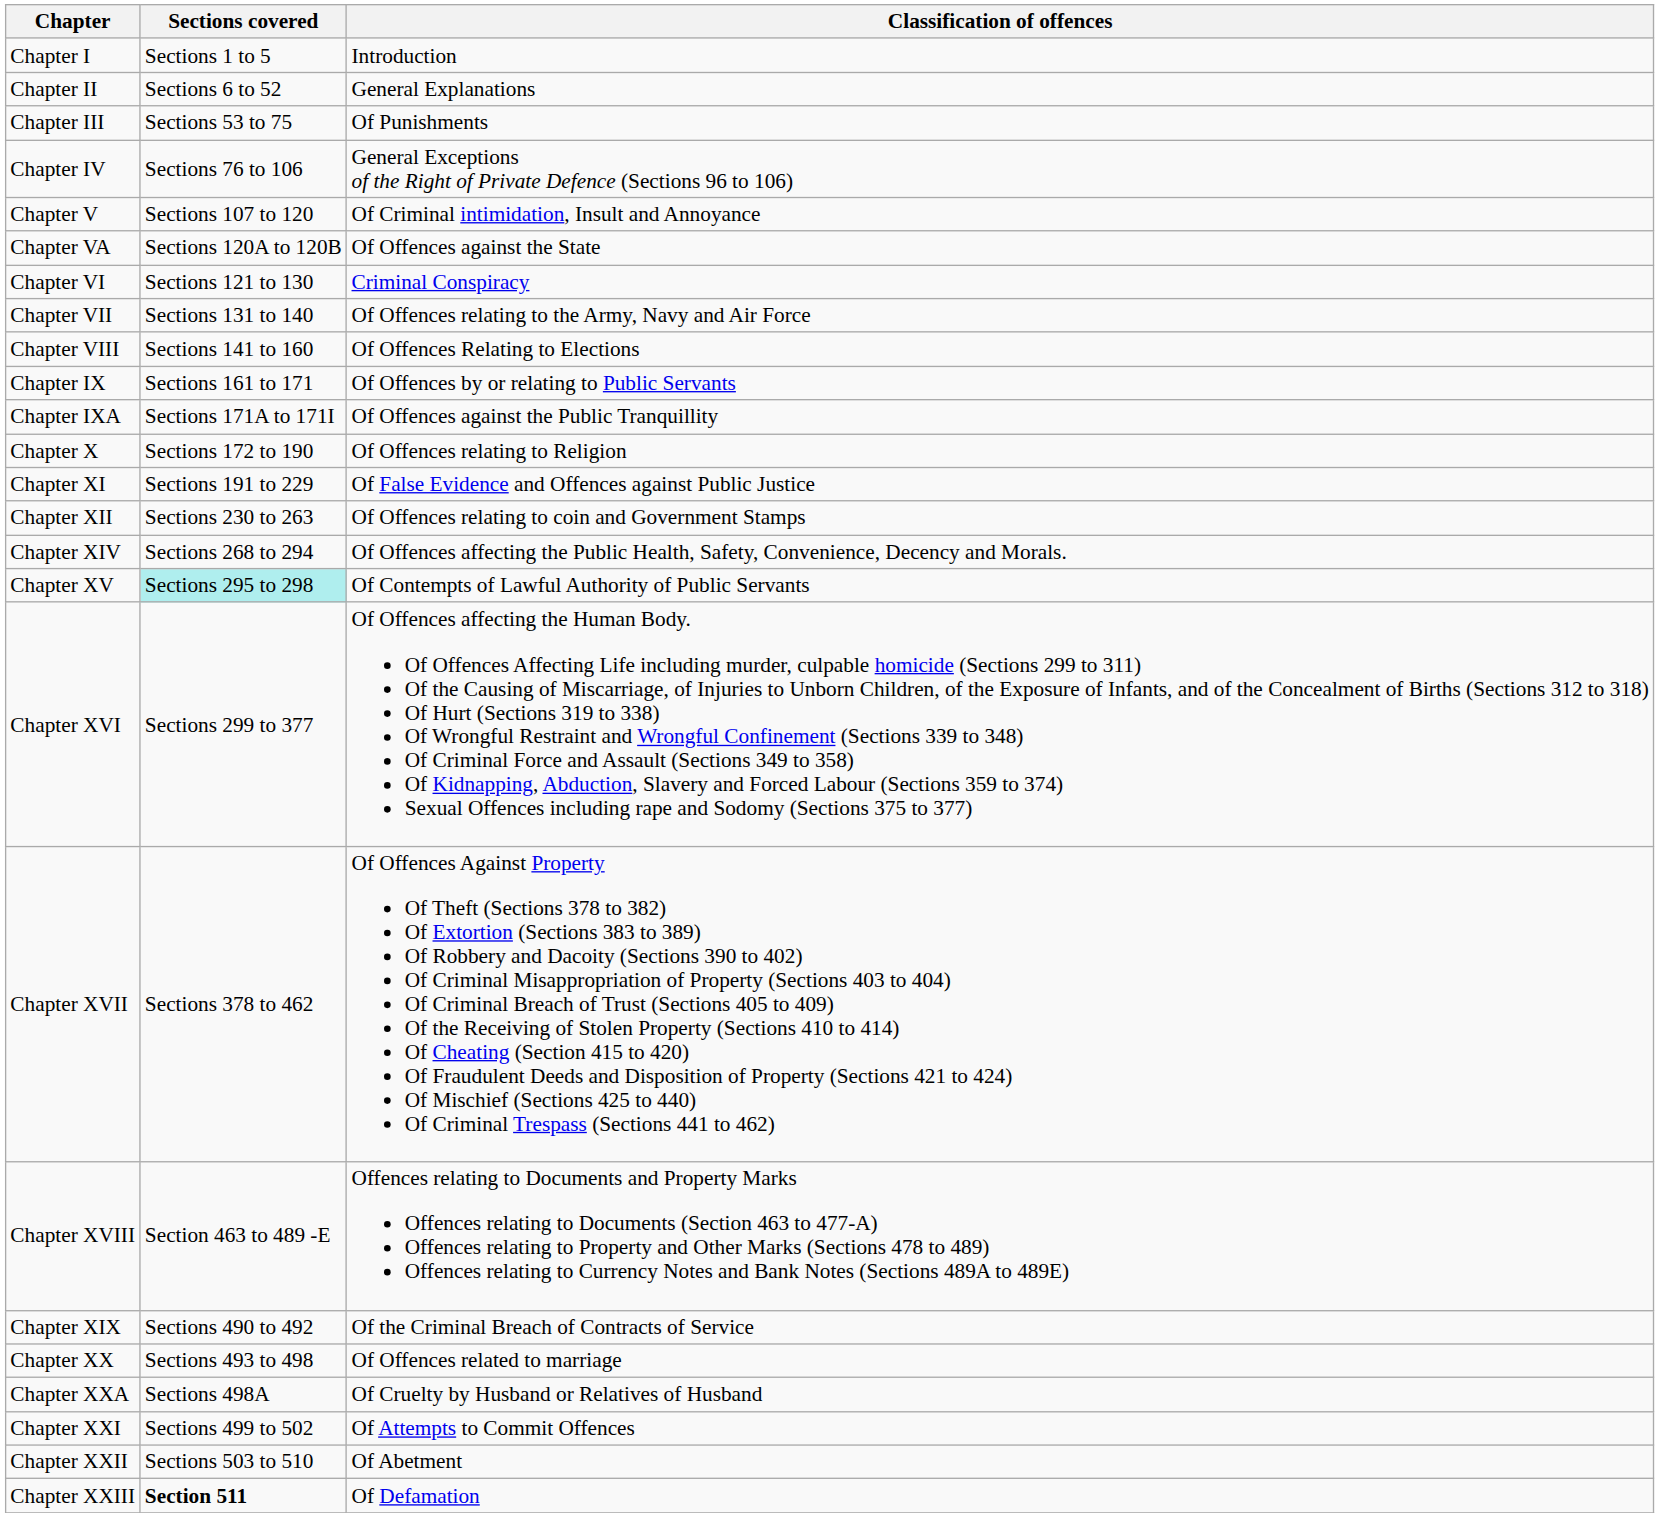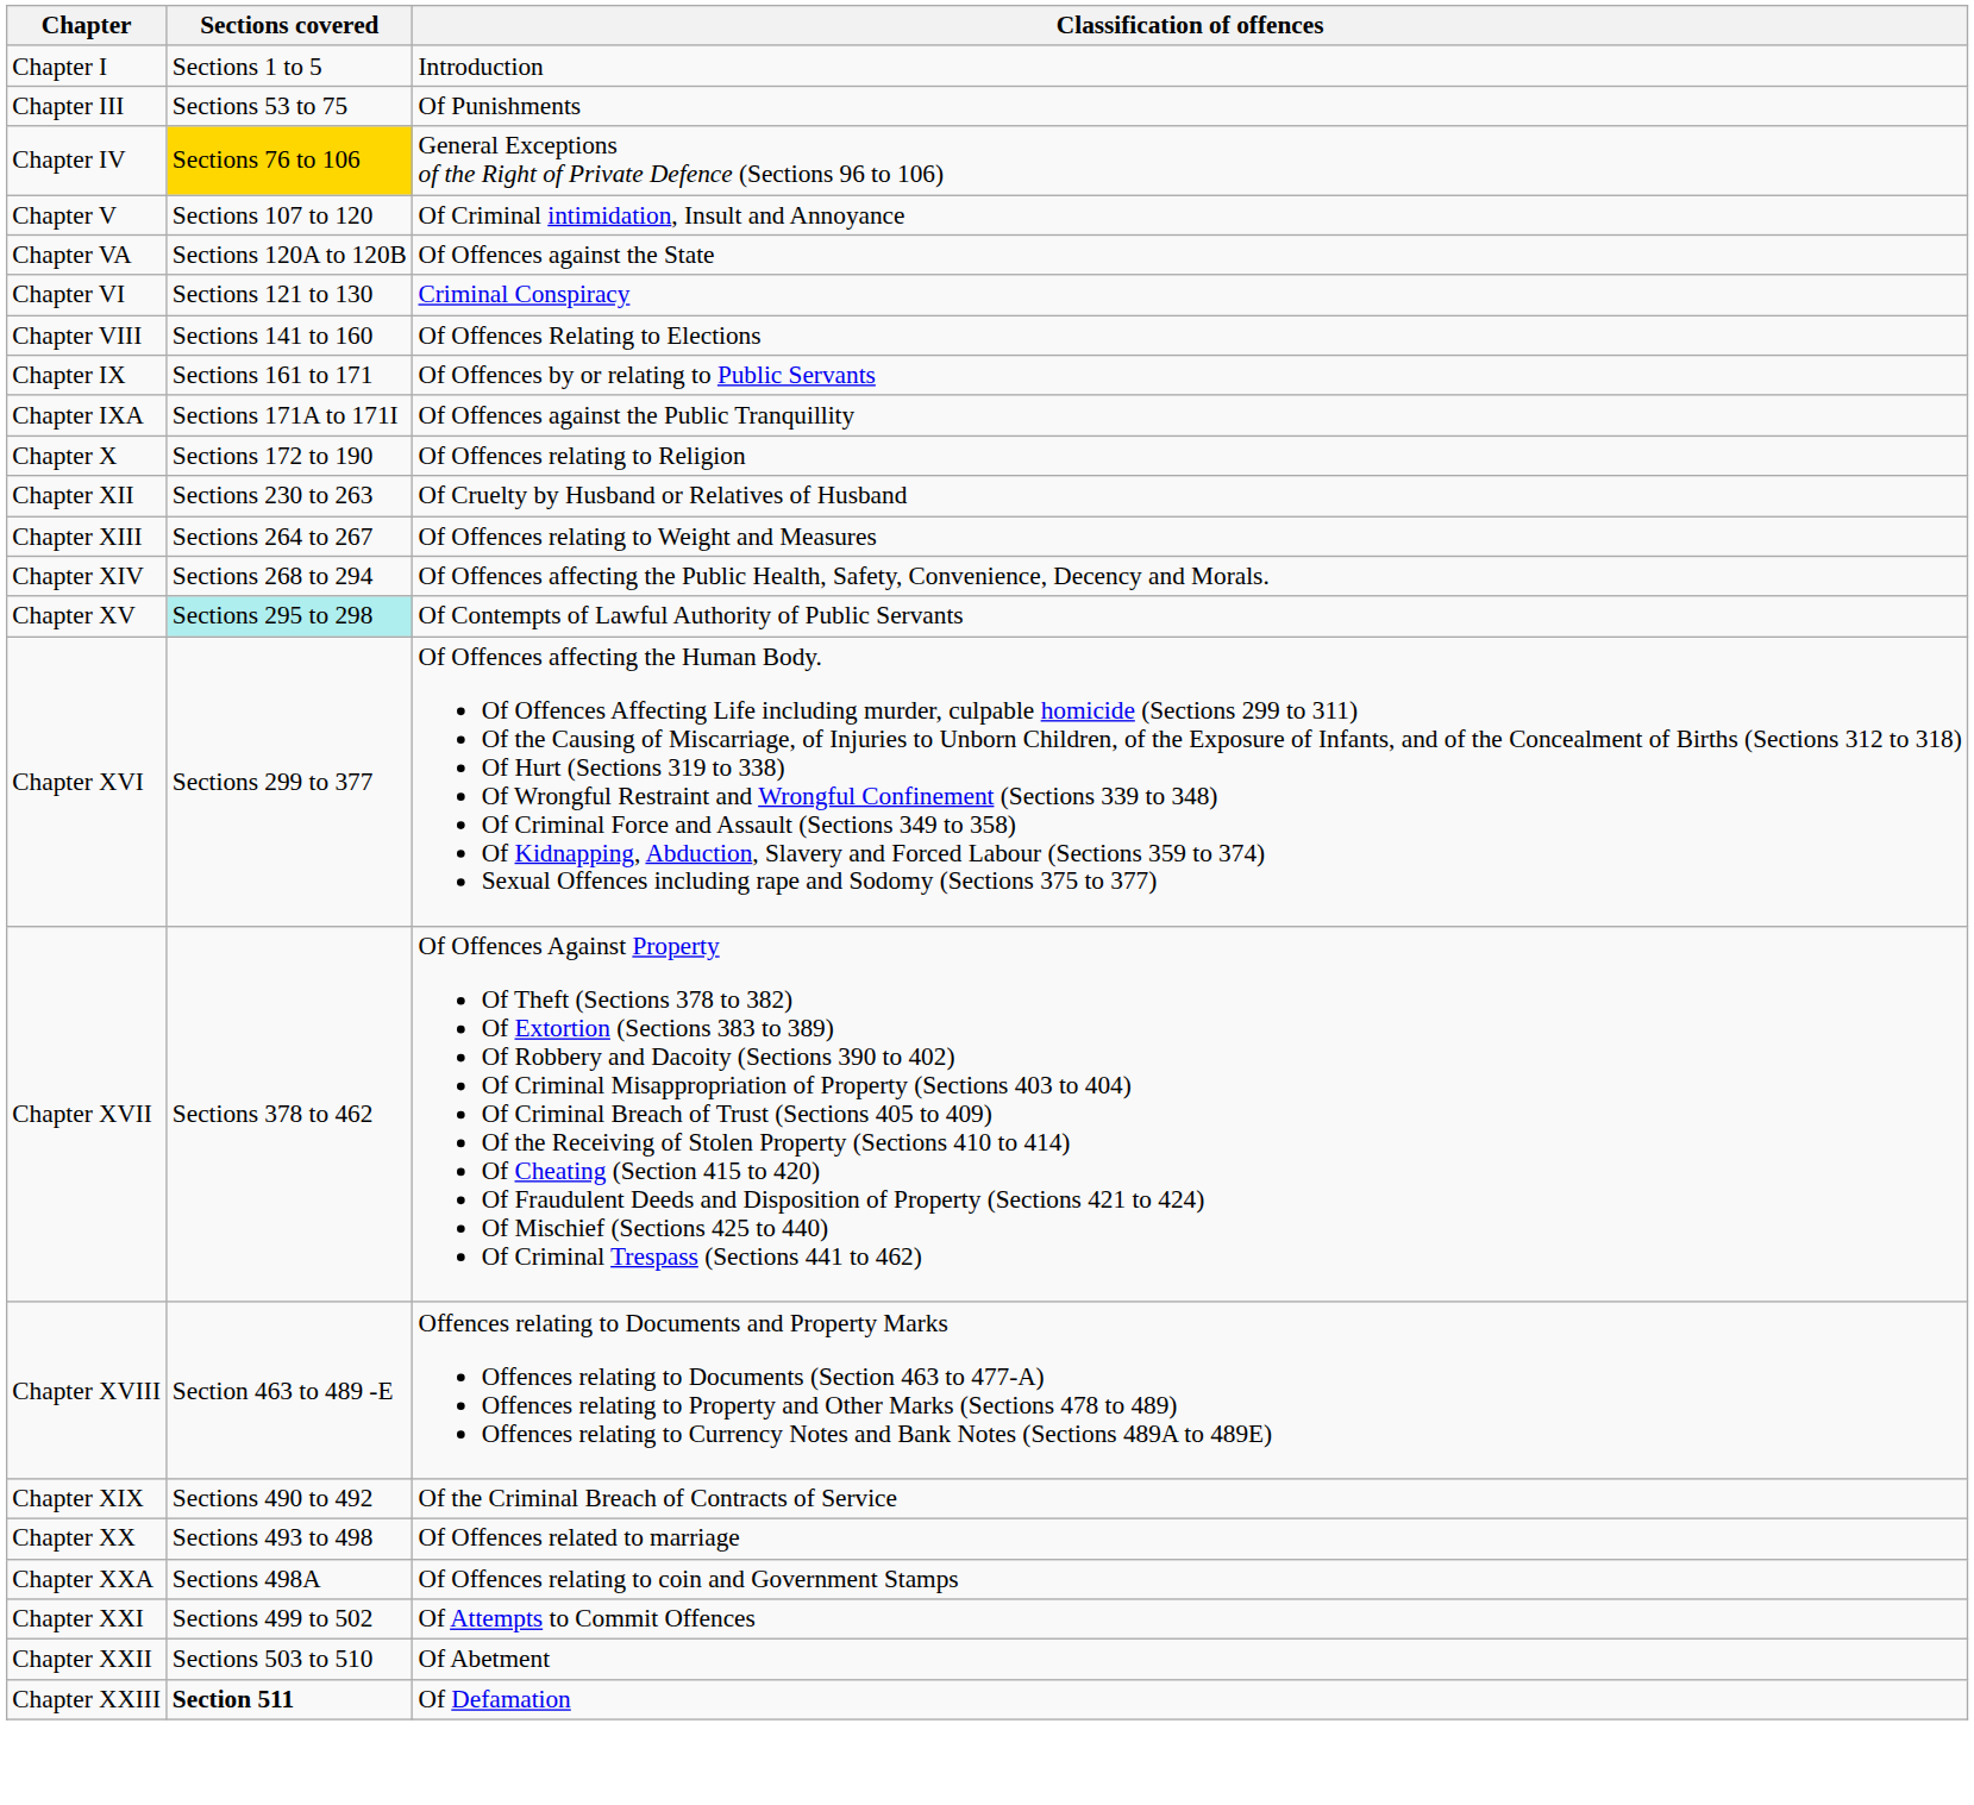- row: Chapter II | Sections 6 to 52 | General Explanations
Chapter IV | Sections covered: no background -> gold background
- row: Chapter VII | Sections 131 to 140 | Of Offences relating to the Army, Navy and Air Force
- row: Chapter XI | Sections 191 to 229 | Of False Evidence and Offences against Public Justice
Chapter XII | Classification of offences: Of Offences relating to coin and Government Stamps -> Of Cruelty by Husband or Relatives of Husband
+ row: Chapter XIII | Sections 264 to 267 | Of Offences relating to Weight and Measures
Chapter XXA | Classification of offences: Of Cruelty by Husband or Relatives of Husband -> Of Offences relating to coin and Government Stamps
